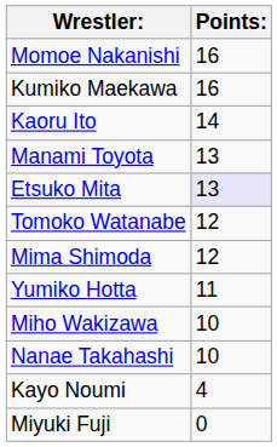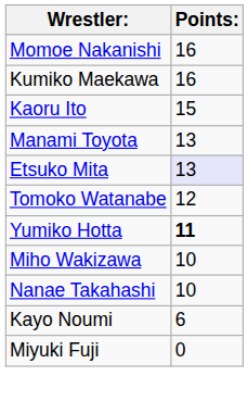Kaoru Ito | Points:: 14 -> 15
- row: Mima Shimoda | 12
Yumiko Hotta | Points:: normal -> bold
Kayo Noumi | Points:: 4 -> 6
